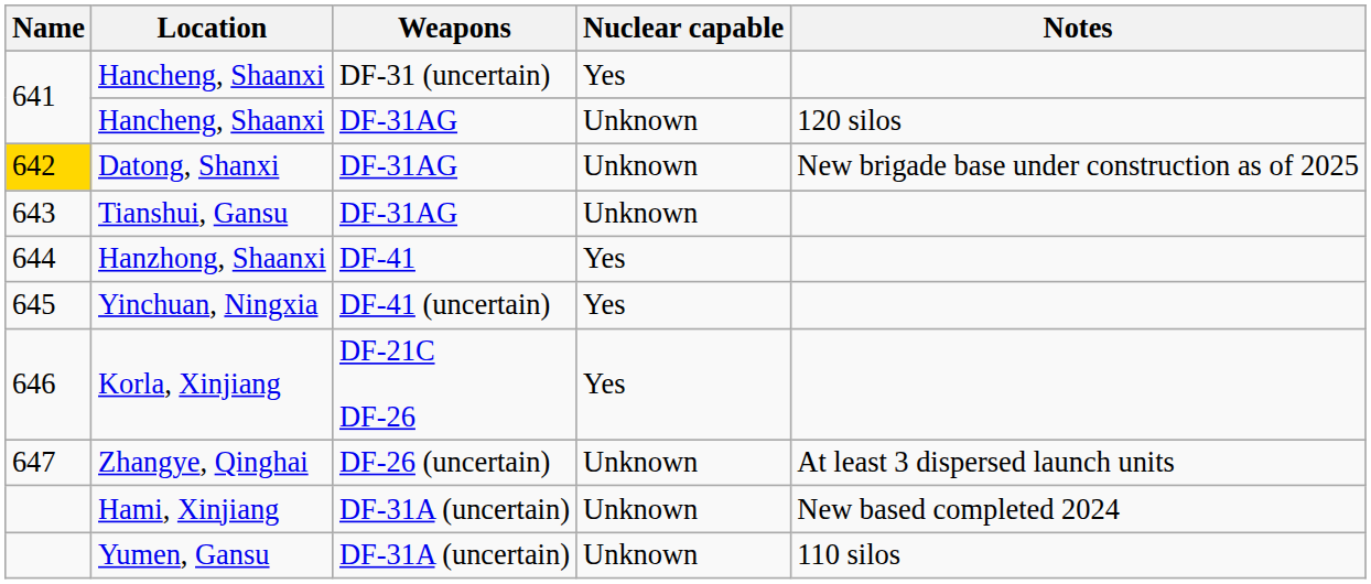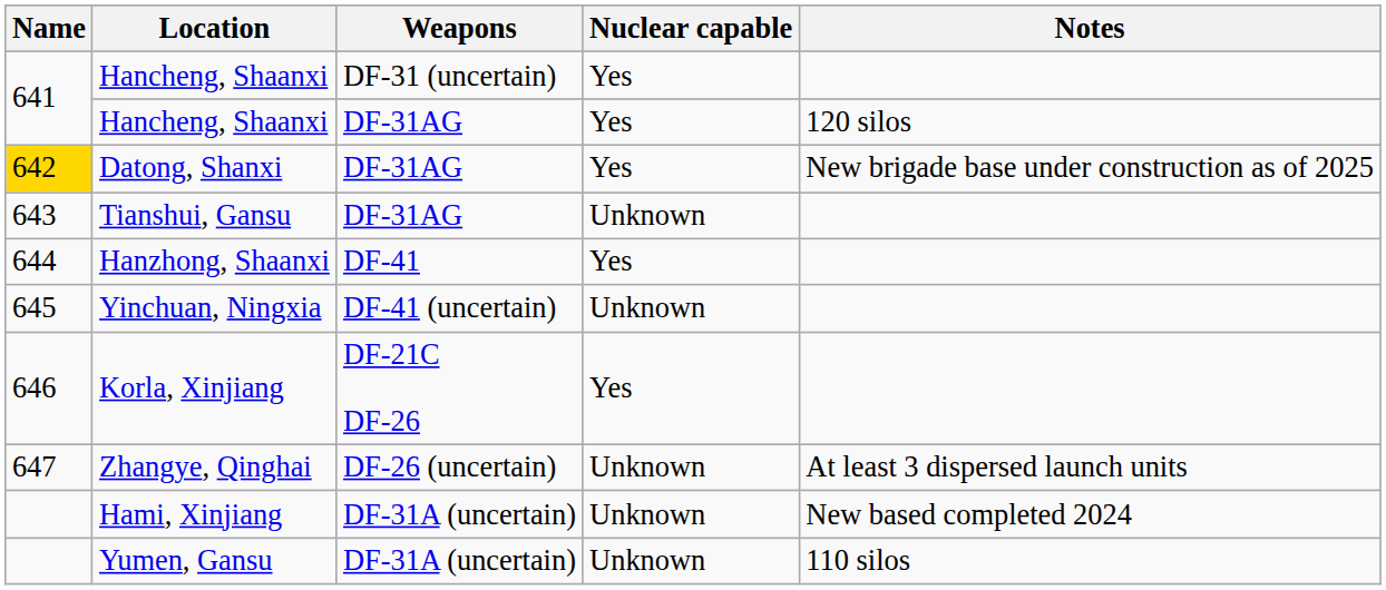Hancheng, Shaanxi / DF-31AG | Nuclear capable: Unknown -> Yes
Datong, Shanxi | Nuclear capable: Unknown -> Yes
Yinchuan, Ningxia | Nuclear capable: Yes -> Unknown
